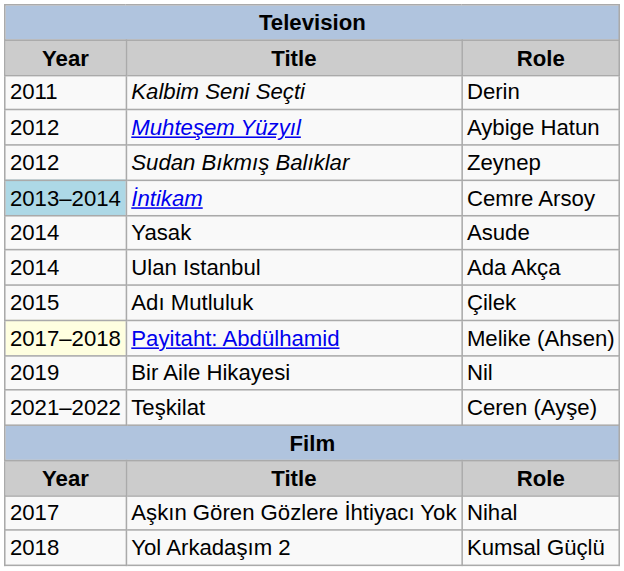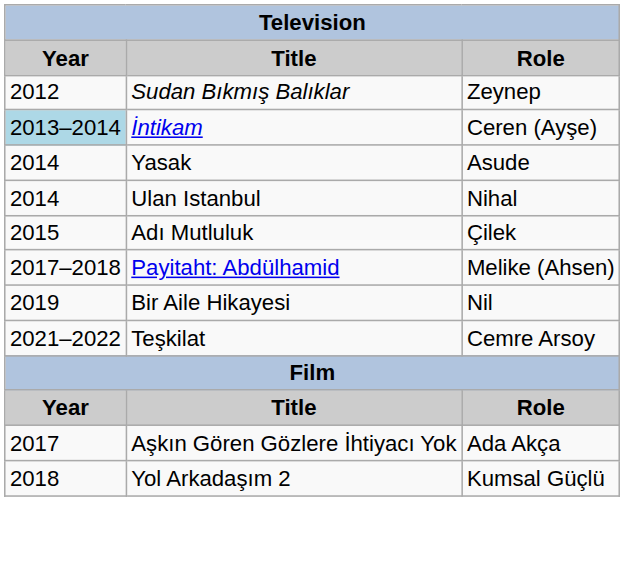- row: 2011 | Kalbim Seni Seçti | Derin
- row: 2012 | Muhteşem Yüzyıl | Aybige Hatun
İntikam | Role: Cemre Arsoy -> Ceren (Ayşe)
Ulan Istanbul | Role: Ada Akça -> Nihal
Payitaht: Abdülhamid | Year: lightyellow background -> no background
Teşkilat | Role: Ceren (Ayşe) -> Cemre Arsoy
Aşkın Gören Gözlere İhtiyacı Yok | Role: Nihal -> Ada Akça
